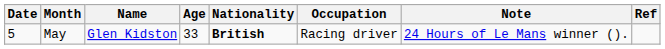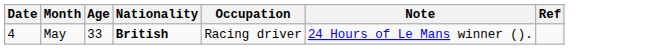- column: Name | Glen Kidston
May | Date: 5 -> 4
